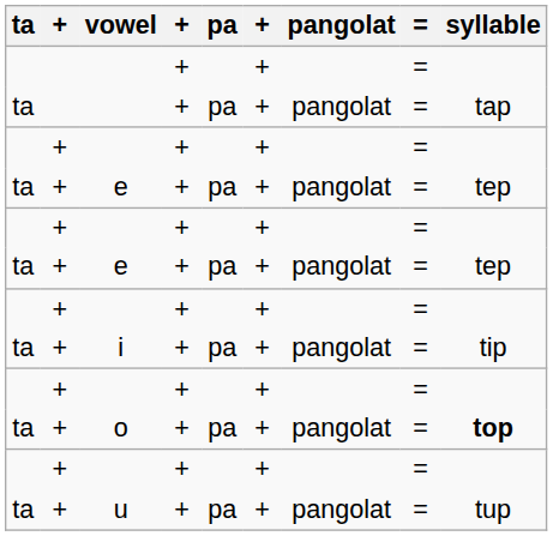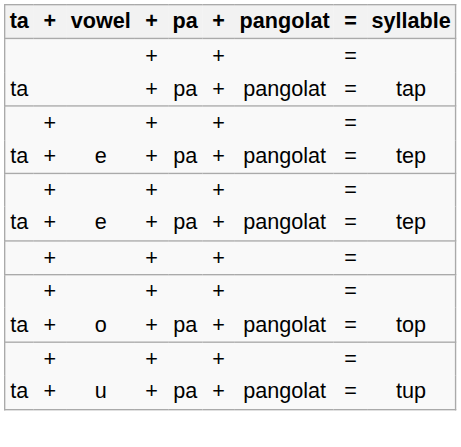- row: ta | + | i | + | pa | + | pangolat | = | tip
o | syllable: bold -> normal
